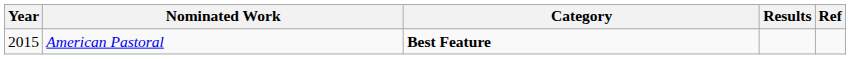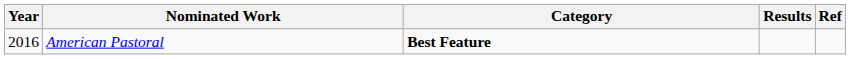American Pastoral | Year: 2015 -> 2016
